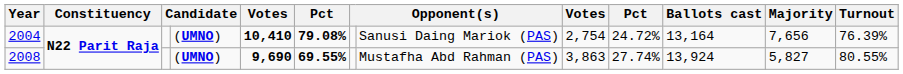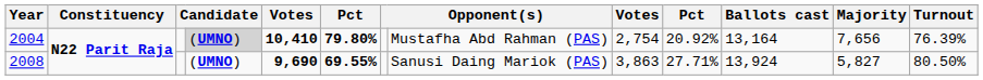2004 | column 4: no background -> lightgrey background
2004 | column 6: 79.08% -> 79.80%
2004 | column 8: Sanusi Daing Mariok (PAS) -> Mustafha Abd Rahman (PAS)
2004 | column 10: 24.72% -> 20.92%
2008 | column 8: Mustafha Abd Rahman (PAS) -> Sanusi Daing Mariok (PAS)
2008 | column 10: 27.74% -> 27.71%
2008 | Turnout: 80.55% -> 80.50%
